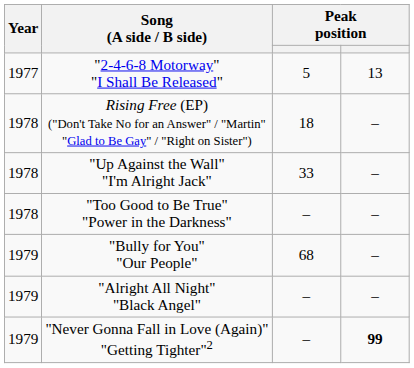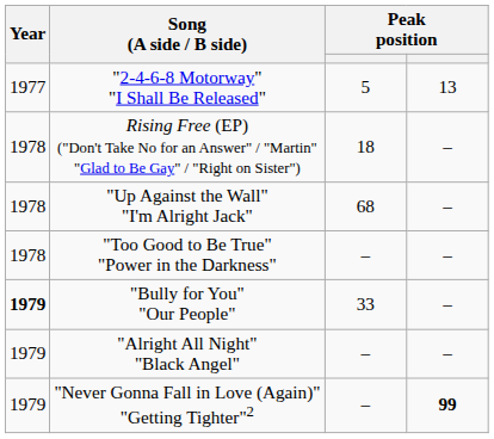"Up Against the Wall" "I'm Alright Jack" | column 3: 33 -> 68
"Bully for You" "Our People" | Year: normal -> bold
"Bully for You" "Our People" | column 3: 68 -> 33
